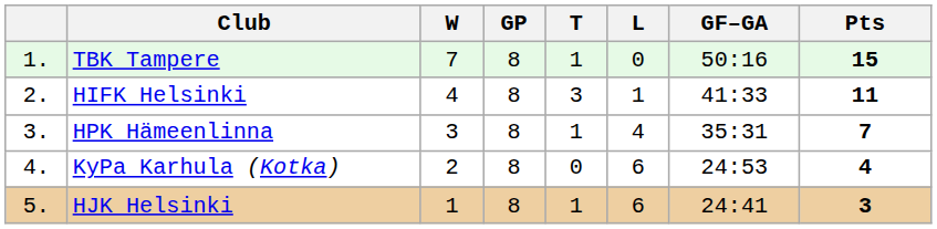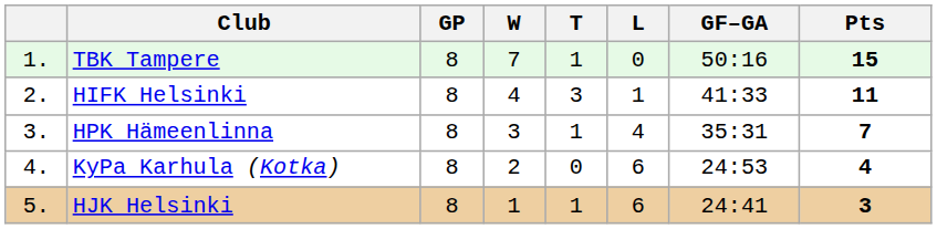columns swapped: GP <-> W
